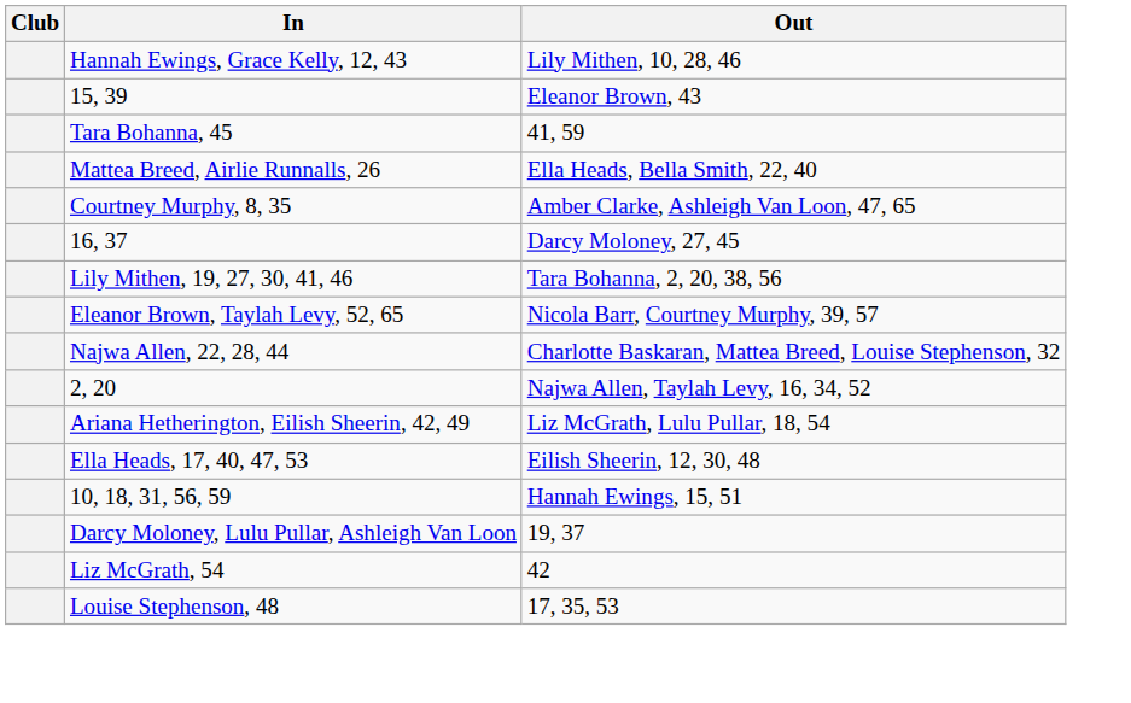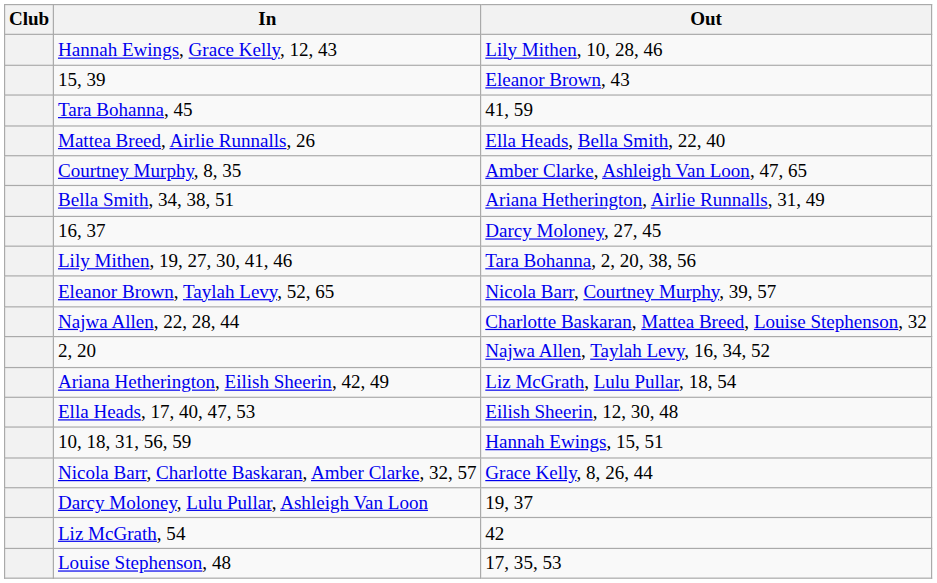+ row: Bella Smith, 34, 38, 51 | Ariana Hetherington, Airlie Runnalls, 31, 49
+ row: Nicola Barr, Charlotte Baskaran, Amber Clarke, 32, 57 | Grace Kelly, 8, 26, 44
